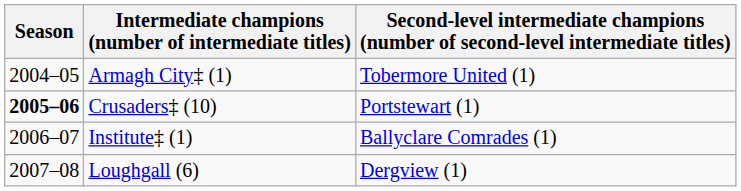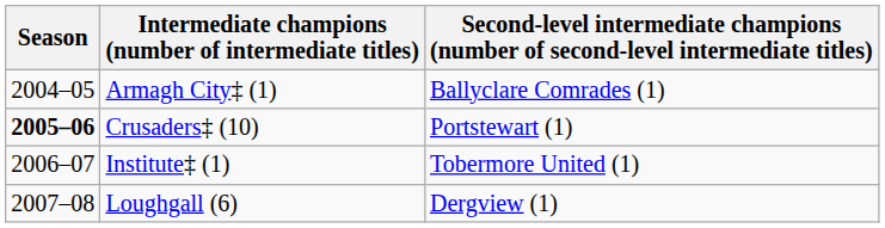Armagh City‡ (1) | column 3: Tobermore United (1) -> Ballyclare Comrades (1)
Institute‡ (1) | column 3: Ballyclare Comrades (1) -> Tobermore United (1)
